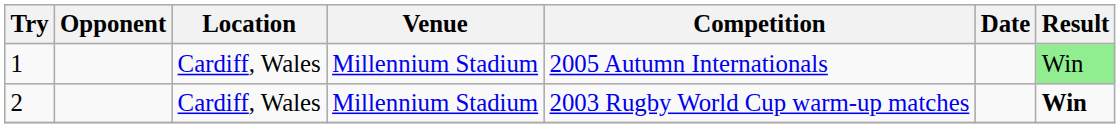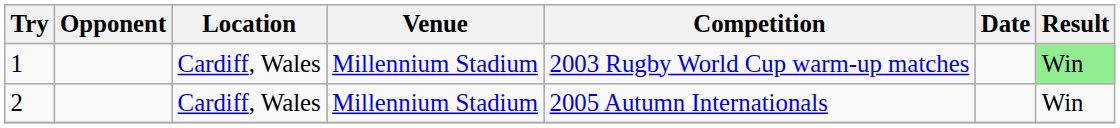1 | Competition: 2005 Autumn Internationals -> 2003 Rugby World Cup warm-up matches
2 | Competition: 2003 Rugby World Cup warm-up matches -> 2005 Autumn Internationals
2 | Result: bold -> normal
